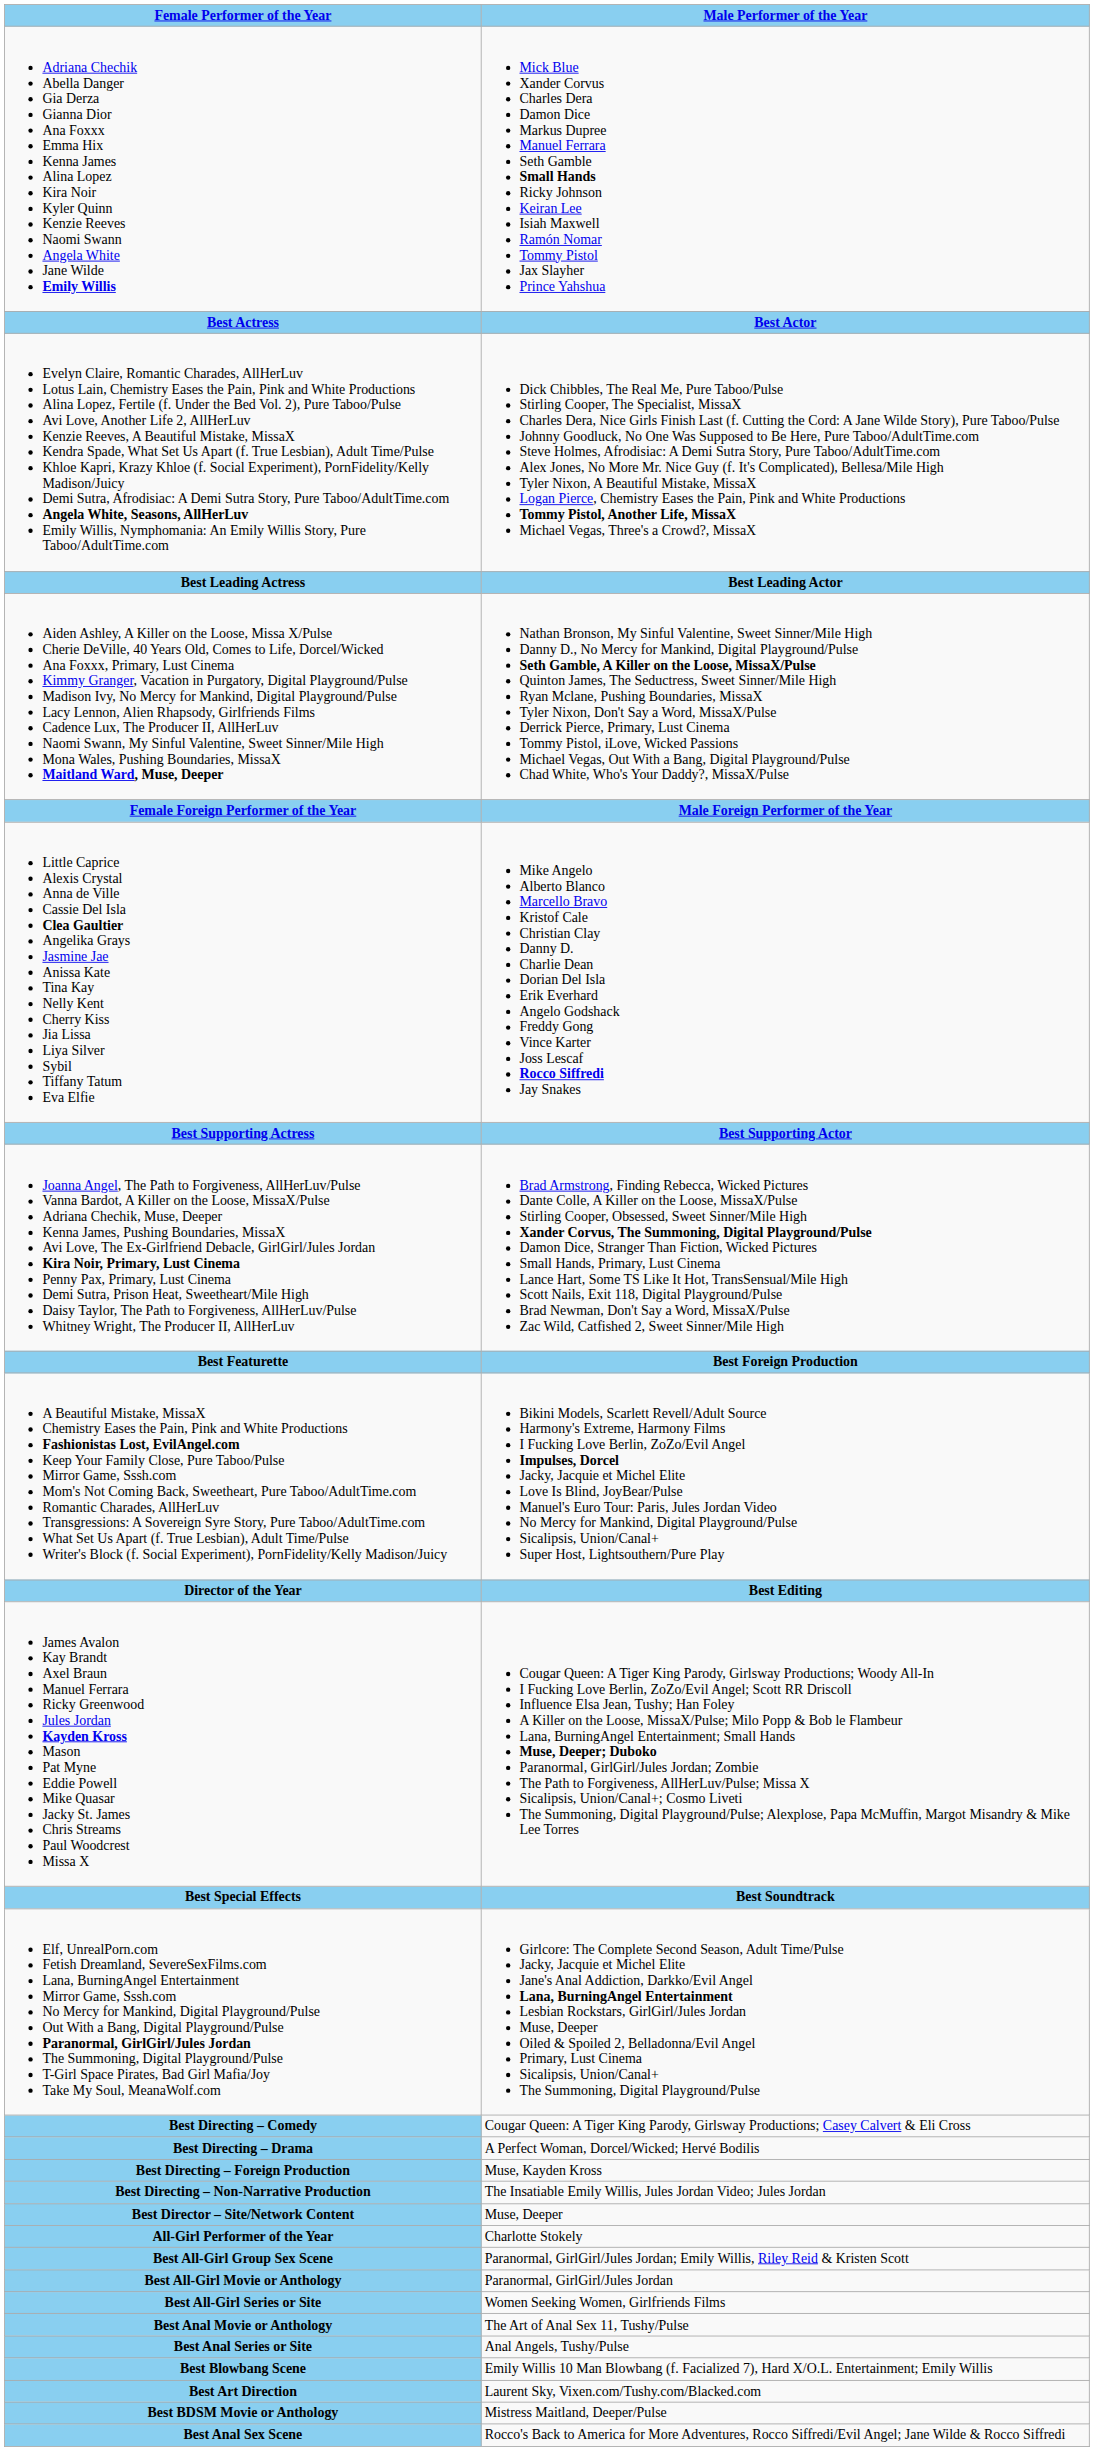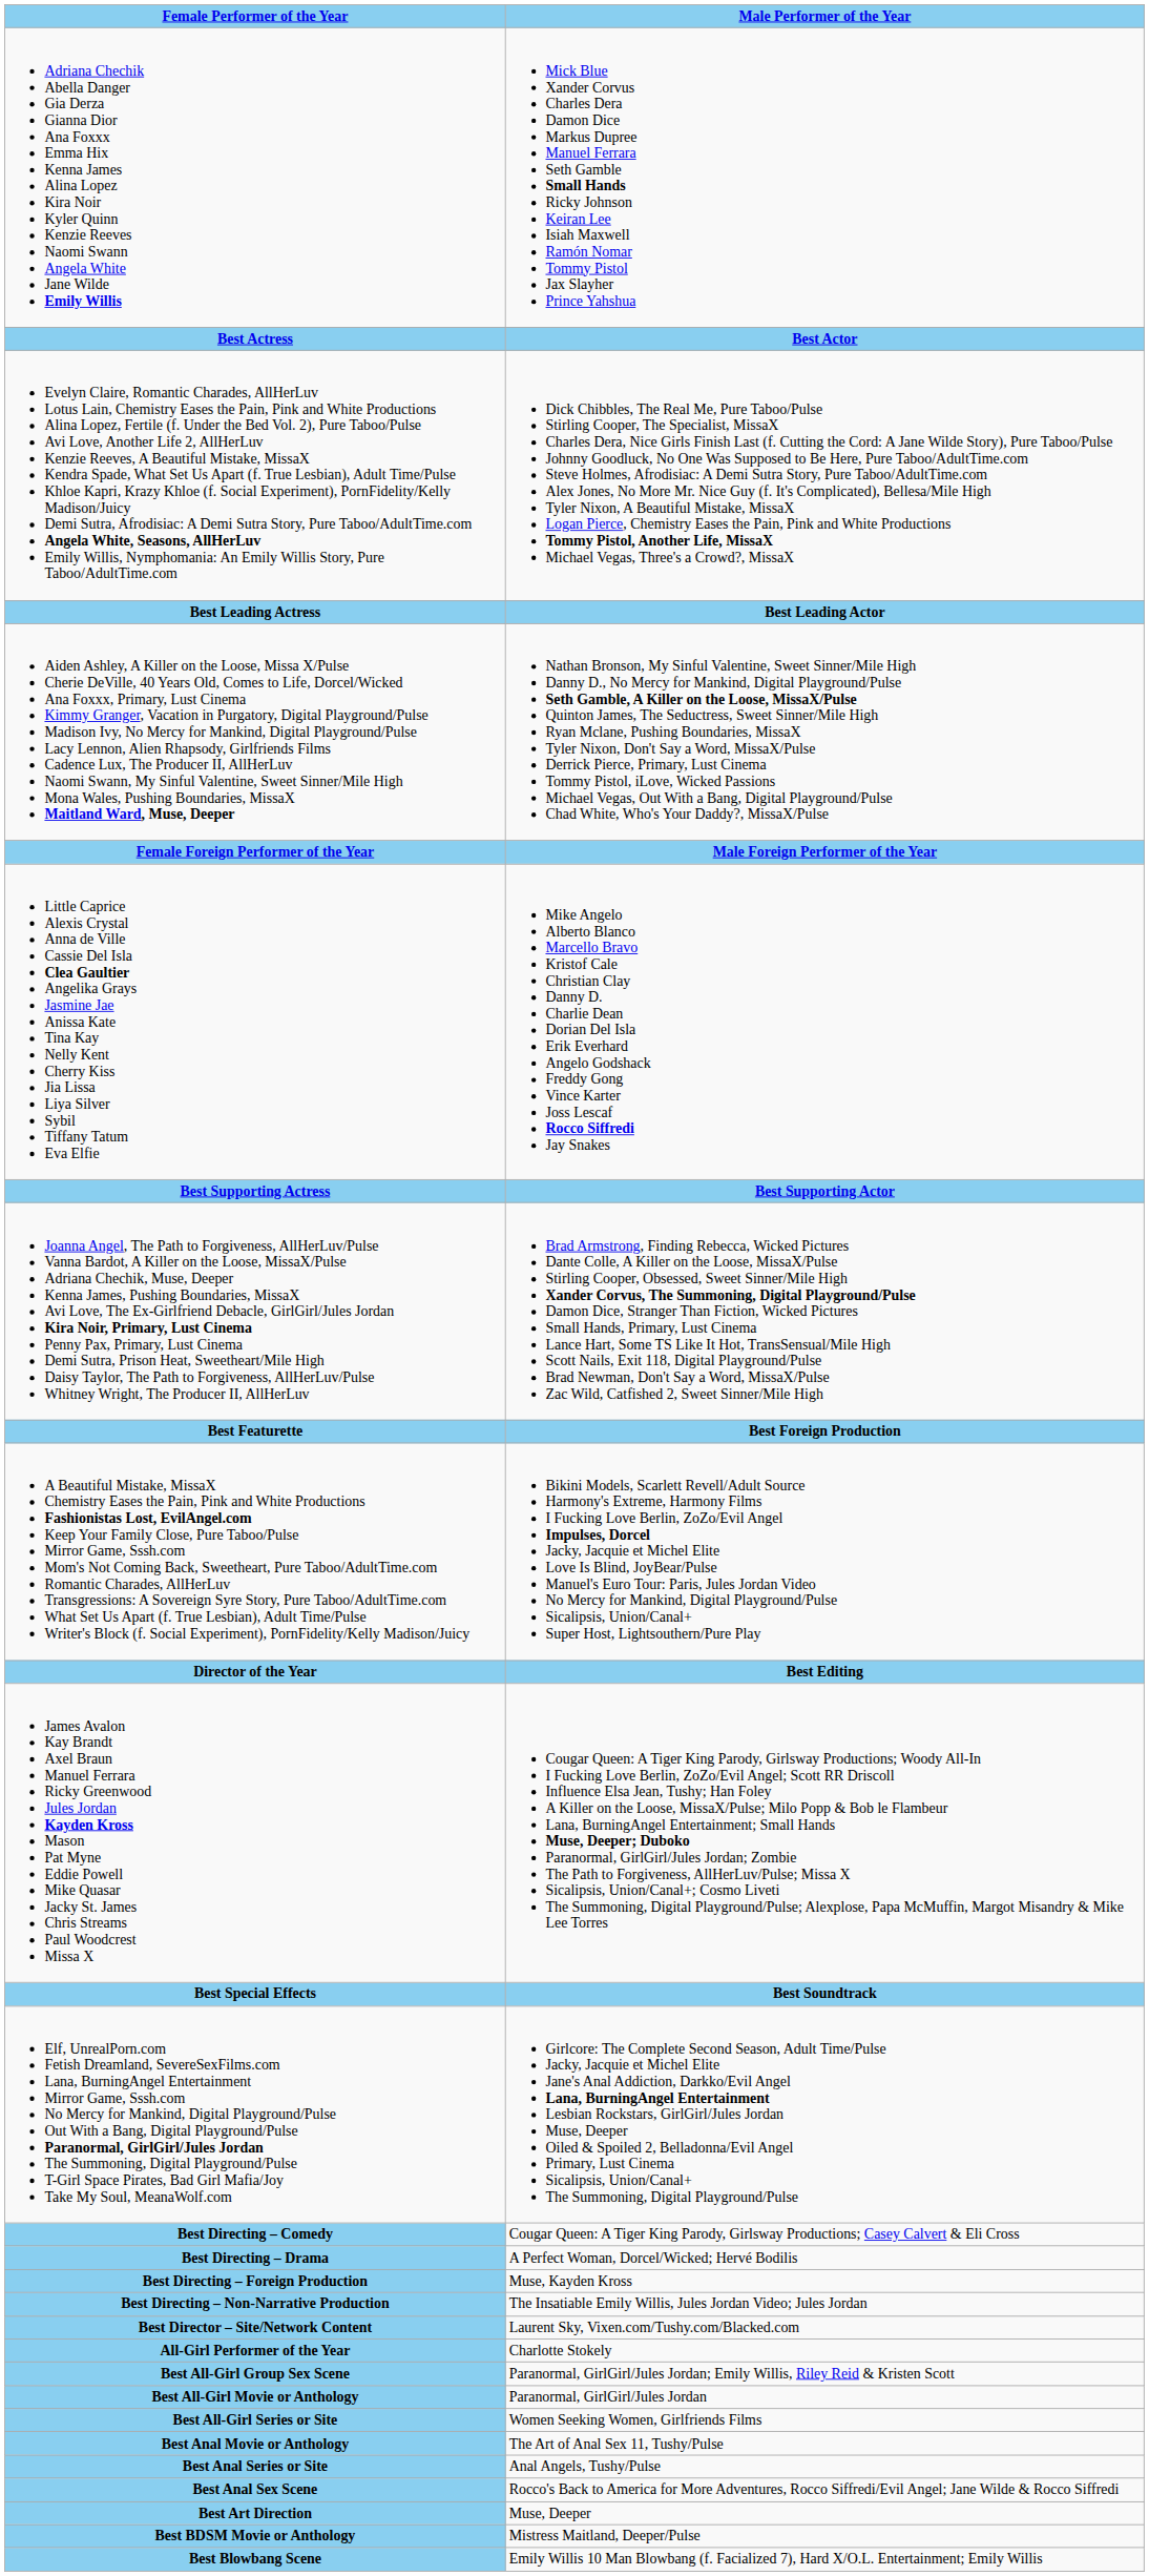Best Director – Site/Network Content | Male Performer of the Year: Muse, Deeper -> Laurent Sky, Vixen.com/Tushy.com/Blacked.com
rows swapped: Best Anal Sex Scene <-> Best Blowbang Scene
Best Art Direction | Male Performer of the Year: Laurent Sky, Vixen.com/Tushy.com/Blacked.com -> Muse, Deeper
